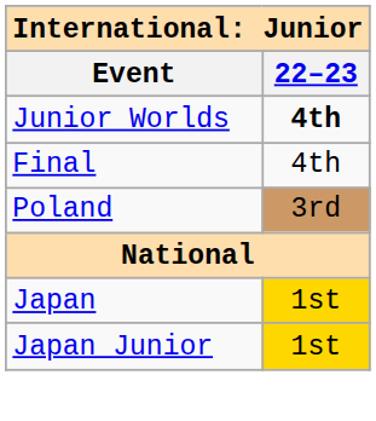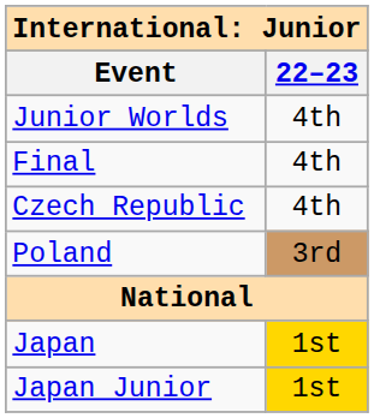Junior Worlds | 22–23: bold -> normal
+ row: Czech Republic | 4th
